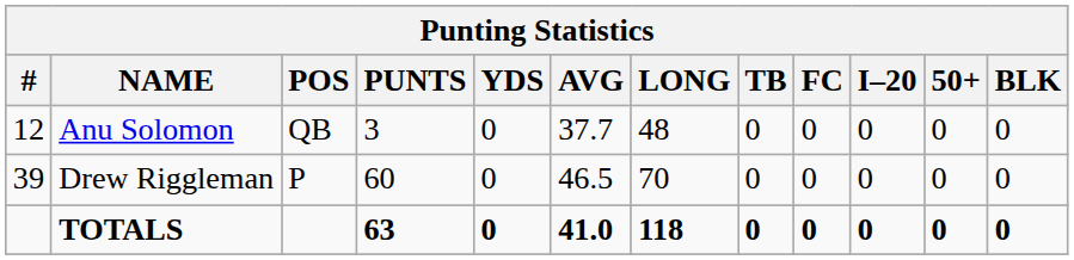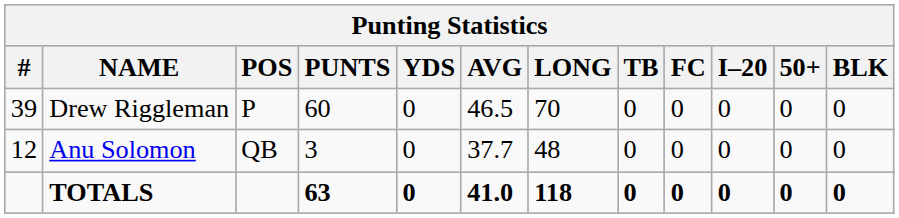rows swapped: Drew Riggleman <-> Anu Solomon
